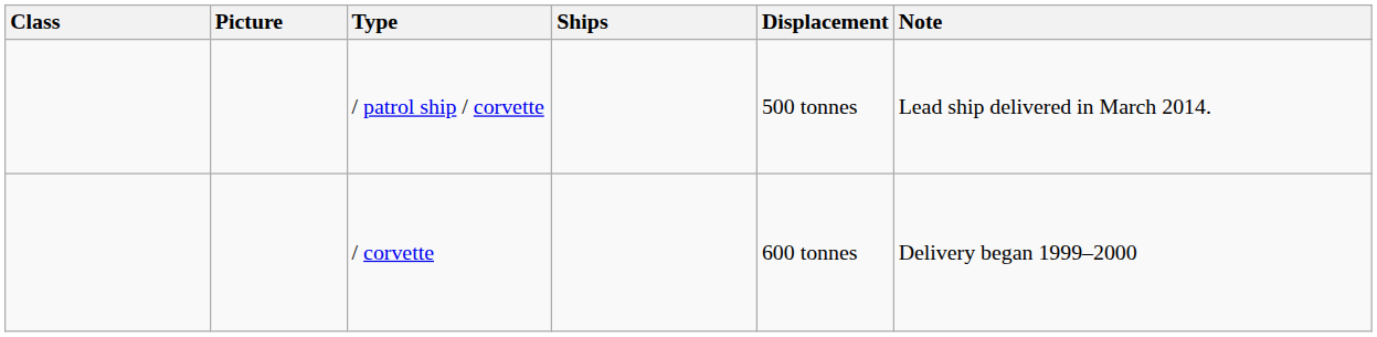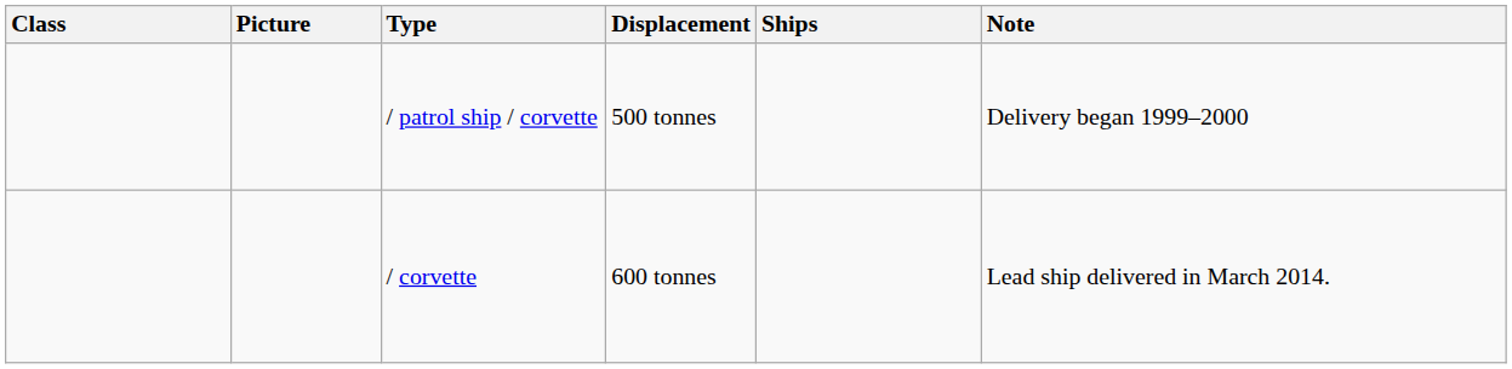columns swapped: Ships <-> Displacement
/ patrol ship / corvette | Note: Lead ship delivered in March 2014. -> Delivery began 1999–2000
/ corvette | Note: Delivery began 1999–2000 -> Lead ship delivered in March 2014.
